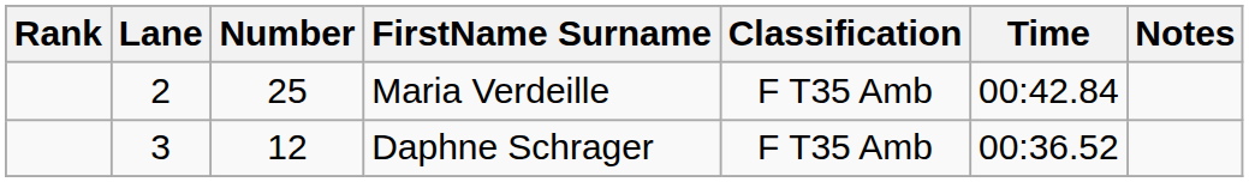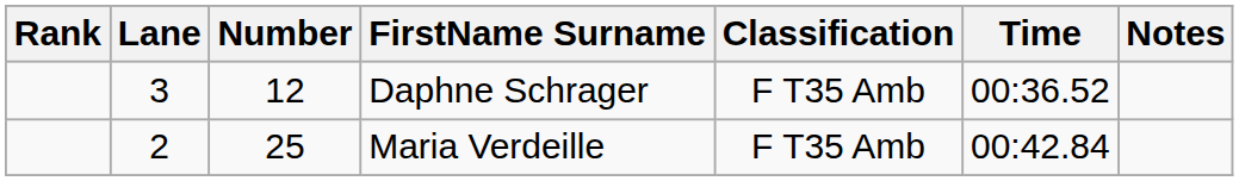rows swapped: Daphne Schrager <-> Maria Verdeille
